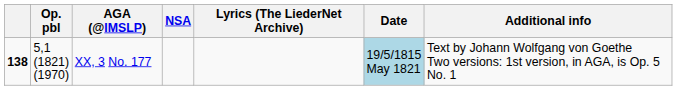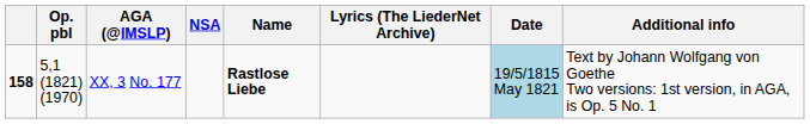+ column: Name | Rastlose Liebe
XX, 3 No. 177 | column 1: 138 -> 158
